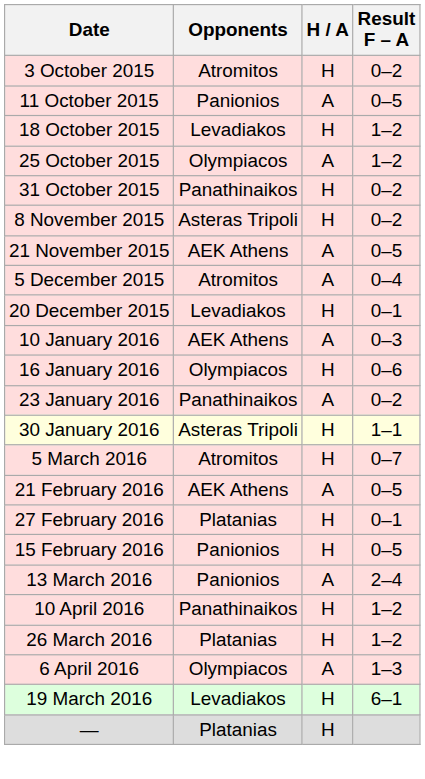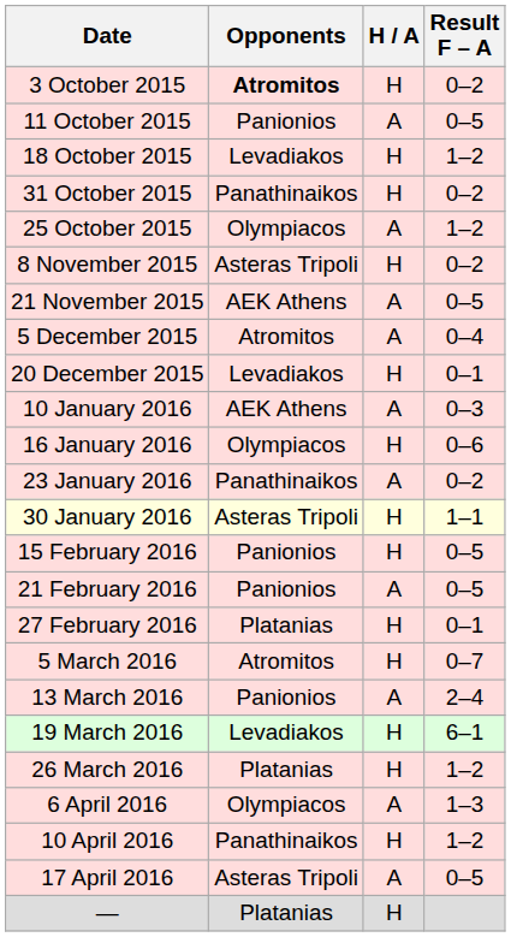3 October 2015 | Opponents: normal -> bold
rows swapped: 25 October 2015 <-> 31 October 2015
rows swapped: 15 February 2016 <-> 5 March 2016
21 February 2016 | Opponents: AEK Athens -> Panionios
rows swapped: 19 March 2016 <-> 10 April 2016
+ row: 17 April 2016 | Asteras Tripoli | A | 0–5
